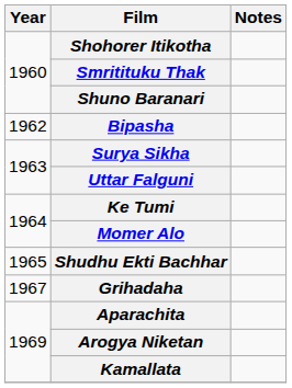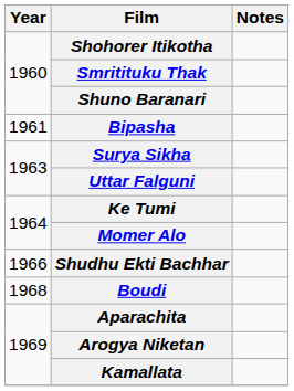Bipasha | Year: 1962 -> 1961
Shudhu Ekti Bachhar | Year: 1965 -> 1966
- row: 1967 | Grihadaha
+ row: 1968 | Boudi
